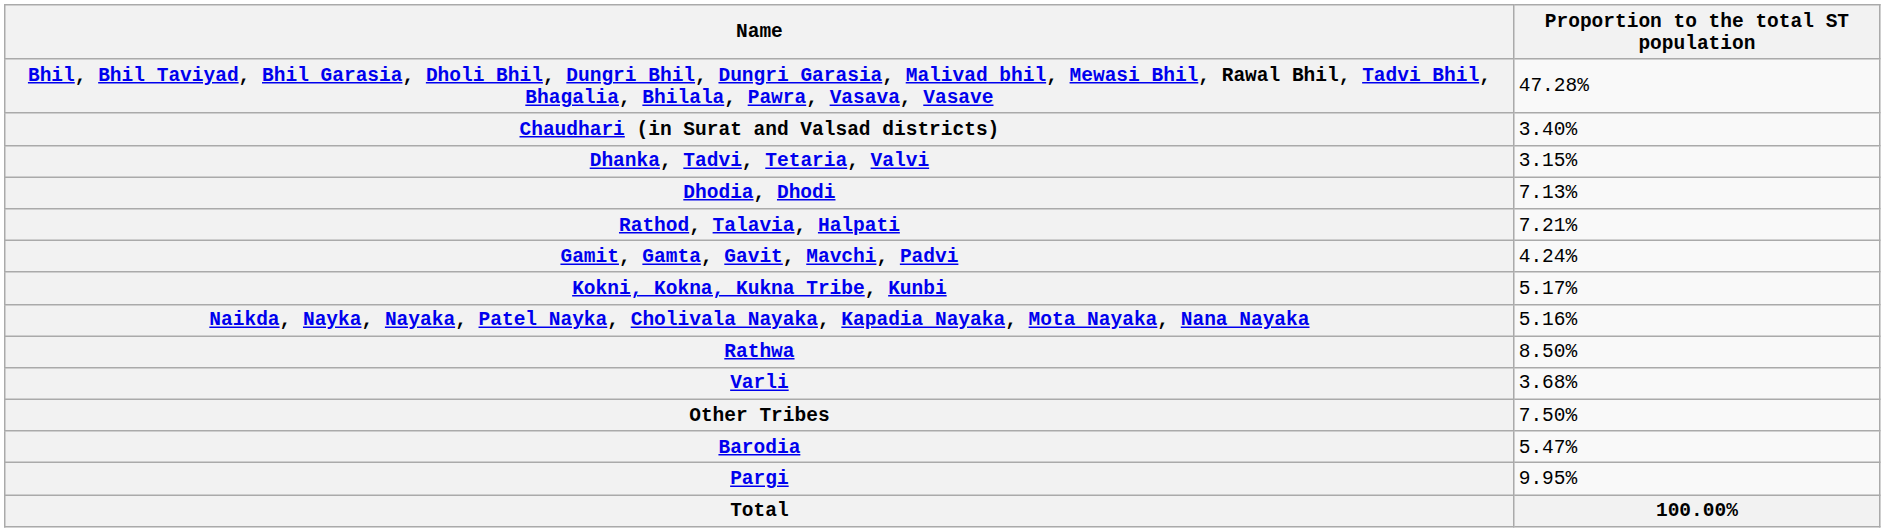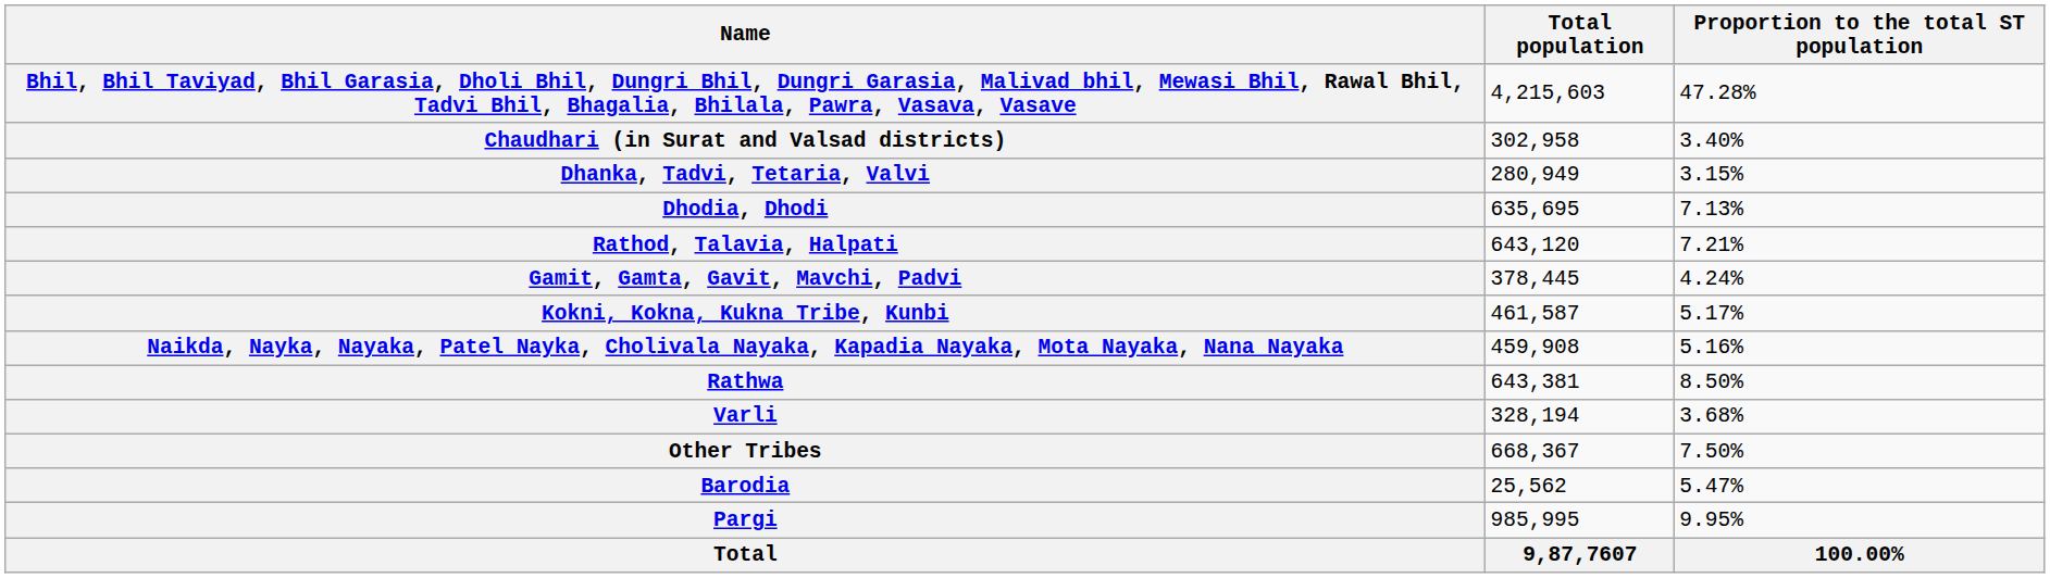+ column: Total population | 4,215,603 | 302,958 | 280,949 | 635,695 | 643,120 | 378,445 | 461,587 | 459,908 | 643,381 | 328,194 | 668,367 | 25,562 | 985,995 | 9,87,7607
